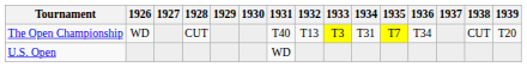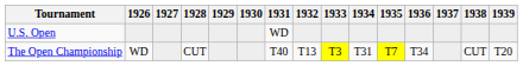rows swapped: U.S. Open <-> The Open Championship
